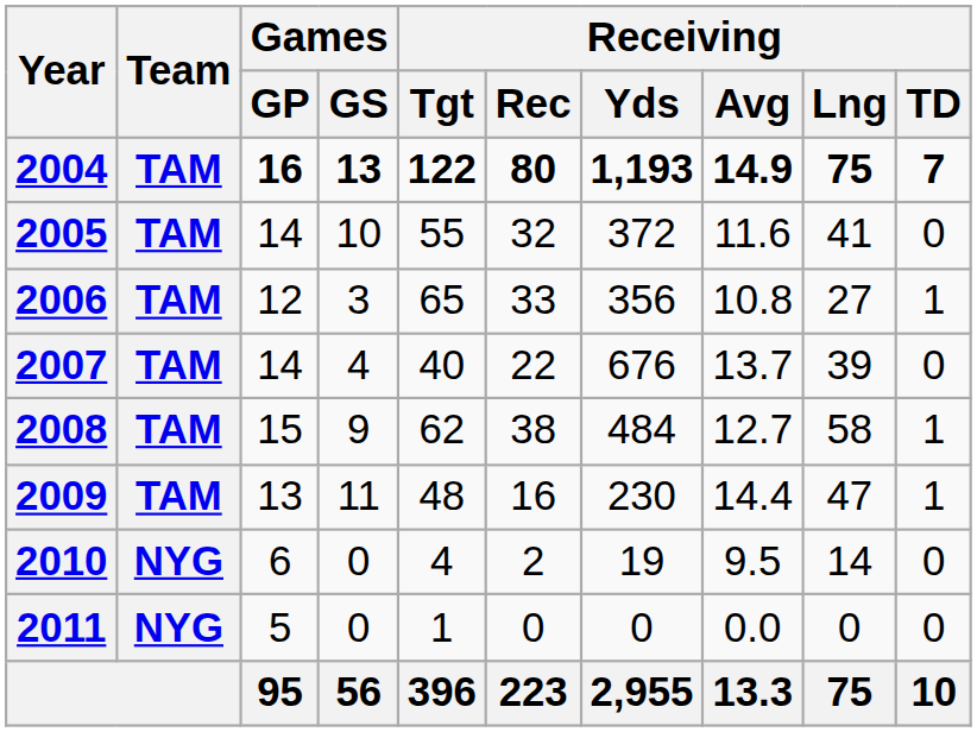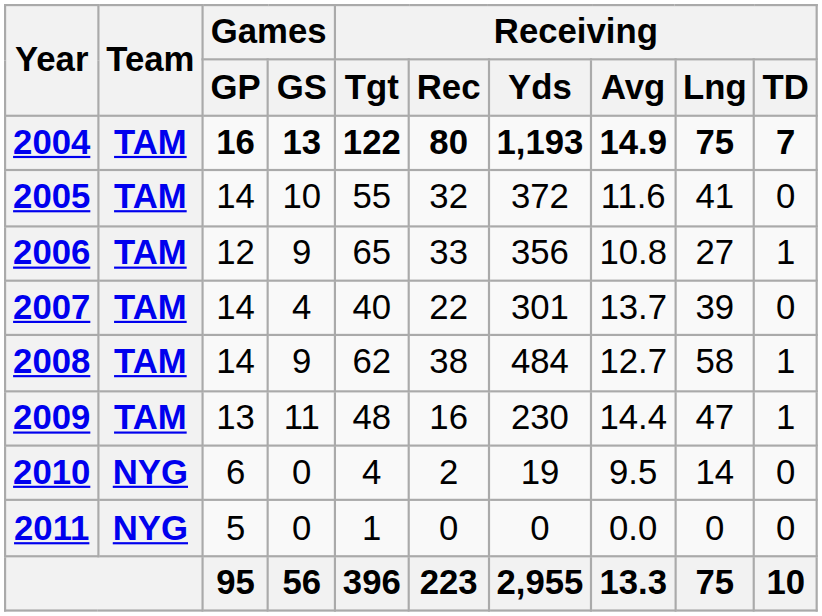2006 | Games / GS: 3 -> 9
2007 | Receiving / Yds: 676 -> 301
2008 | Games / GP: 15 -> 14
